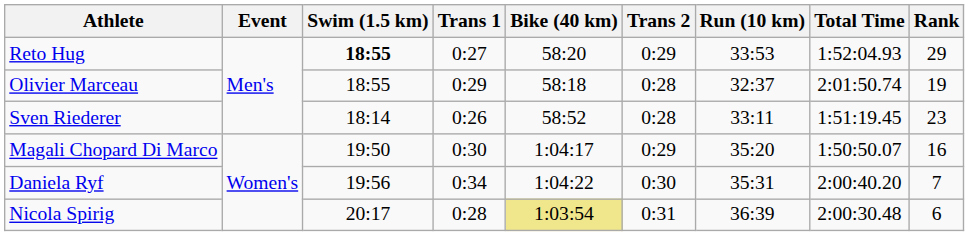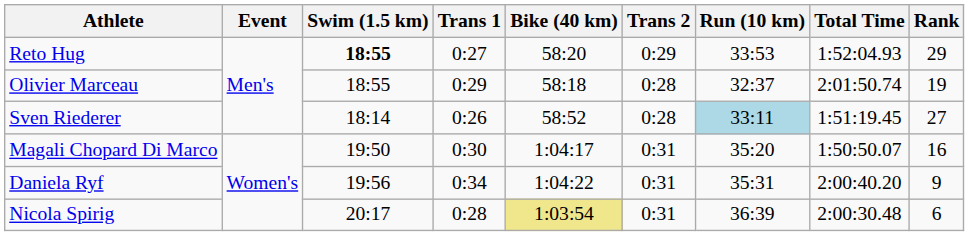Sven Riederer | Run (10 km): no background -> lightblue background
Sven Riederer | Rank: 23 -> 27
Magali Chopard Di Marco | Trans 2: 0:29 -> 0:31
Daniela Ryf | Trans 2: 0:30 -> 0:31
Daniela Ryf | Rank: 7 -> 9
